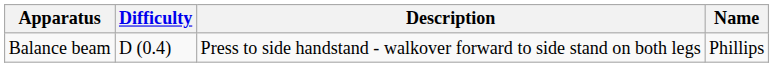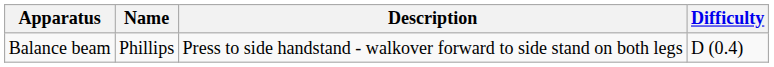columns swapped: Name <-> Difficulty
